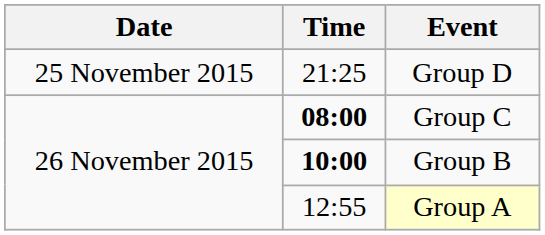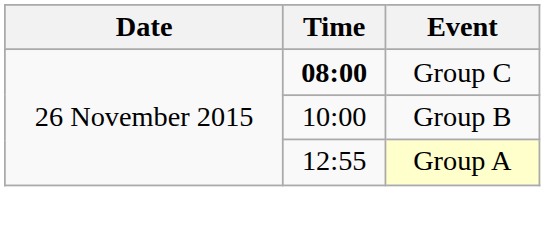- row: 25 November 2015 | 21:25 | Group D
Group B | Time: bold -> normal
